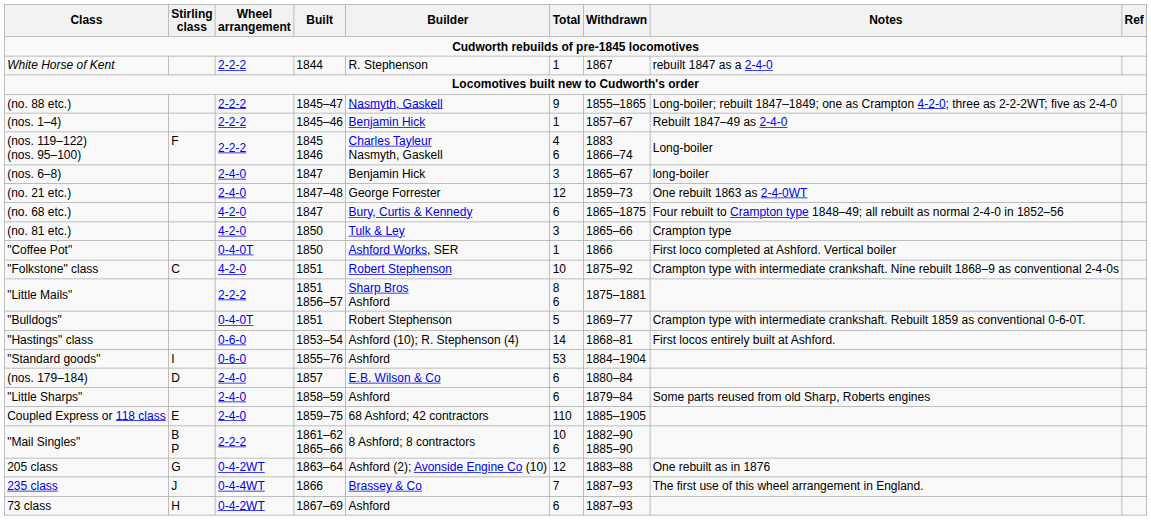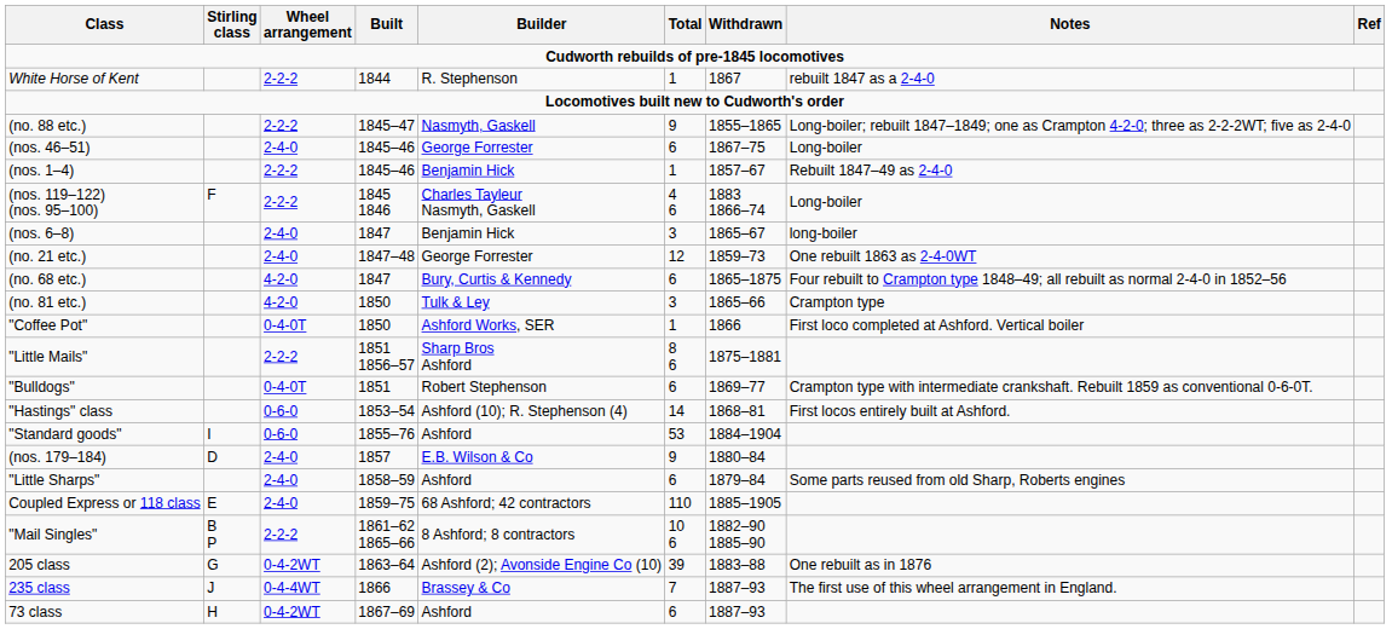+ row: (nos. 46–51) | 2-4-0 | 1845–46 | George Forrester | 6 | 1867–75 | Long-boiler
- row: "Folkstone" class | C | 4-2-0 | 1851 | Robert Stephenson | 10 | 1875–92 | Crampton type with intermediate crankshaft. Nine rebuilt 1868–9 as conventional 2-4-0s
"Bulldogs" | Total: 5 -> 6
(nos. 179–184) | Total: 6 -> 9
205 class | Total: 12 -> 39
